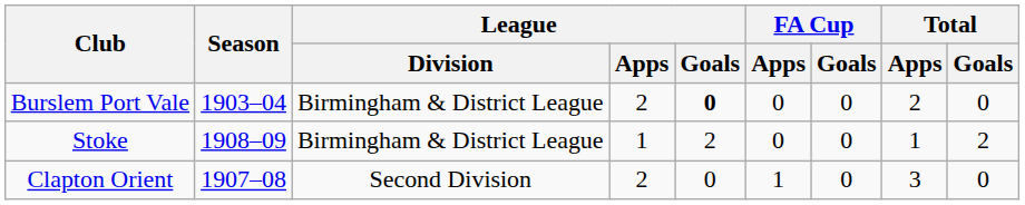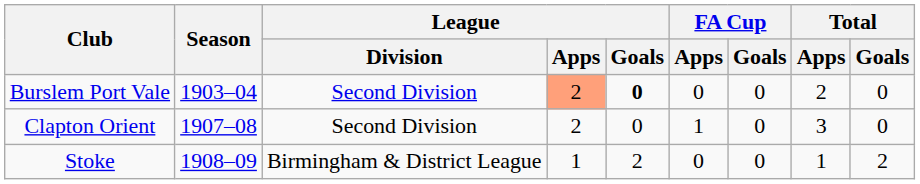Burslem Port Vale | League / Division: Birmingham & District League -> Second Division
Burslem Port Vale | League / Apps: no background -> lightsalmon background
rows swapped: Clapton Orient <-> Stoke
